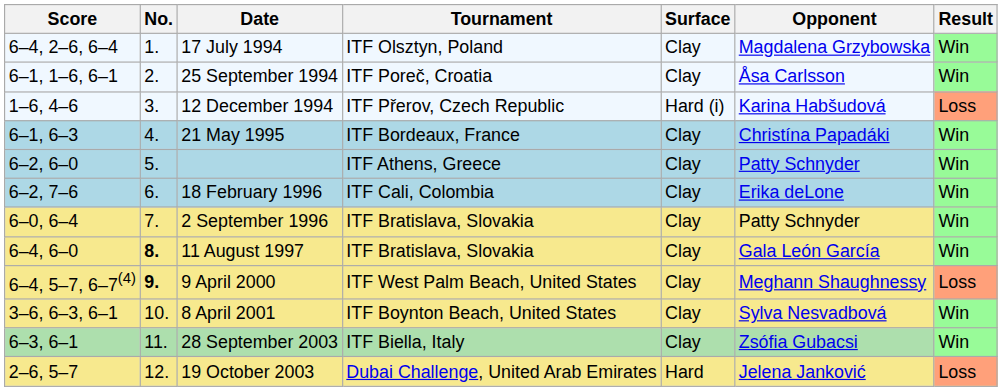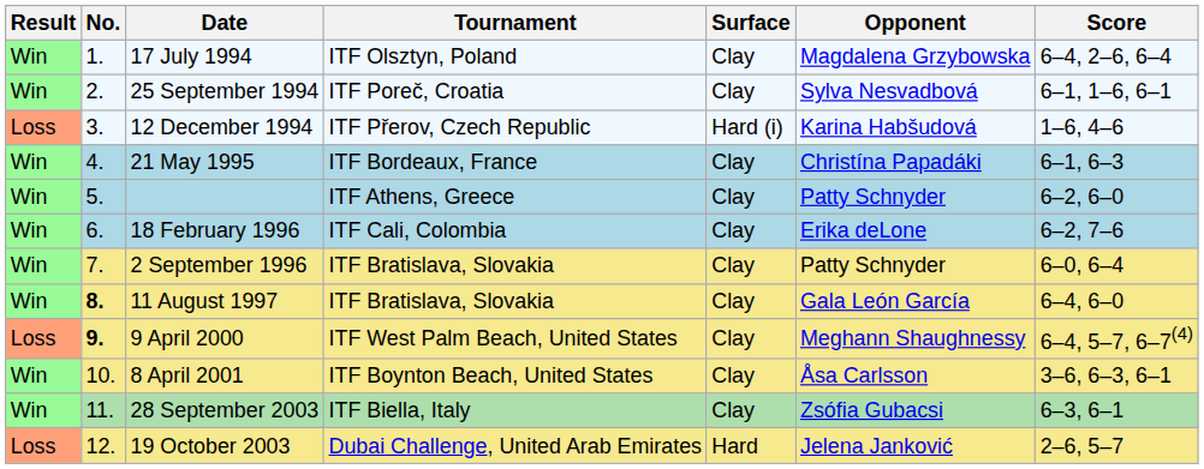columns swapped: Result <-> Score
25 September 1994 | Opponent: Åsa Carlsson -> Sylva Nesvadbová
8 April 2001 | Opponent: Sylva Nesvadbová -> Åsa Carlsson
